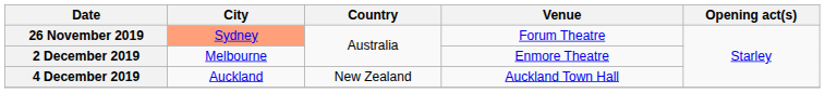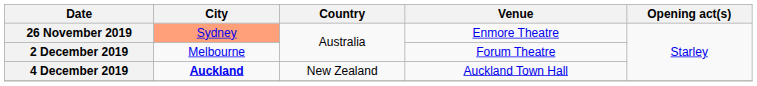26 November 2019 | Venue: Forum Theatre -> Enmore Theatre
2 December 2019 | Venue: Enmore Theatre -> Forum Theatre
4 December 2019 | City: normal -> bold
